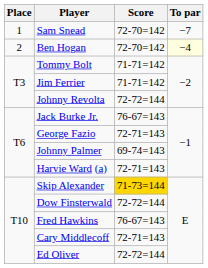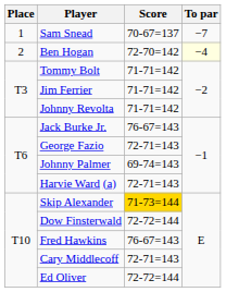Sam Snead | Score: 72-70=142 -> 70-67=137
Johnny Revolta | Score: 72-72=144 -> 71-71=142
